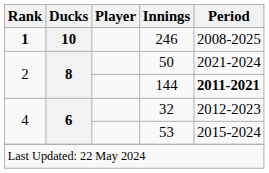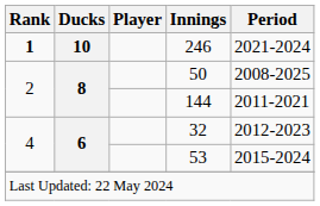246 | Period: 2008-2025 -> 2021-2024
50 | Period: 2021-2024 -> 2008-2025
144 | Period: bold -> normal
